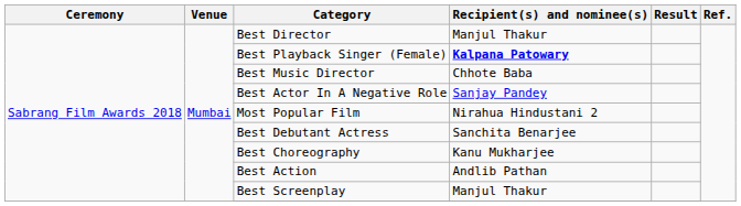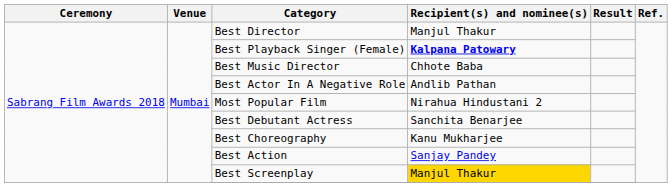Best Actor In A Negative Role | Recipient(s) and nominee(s): Sanjay Pandey -> Andlib Pathan
Best Action | Recipient(s) and nominee(s): Andlib Pathan -> Sanjay Pandey
Best Screenplay | Recipient(s) and nominee(s): no background -> gold background
